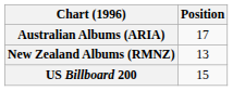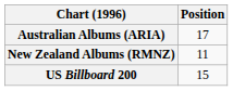New Zealand Albums (RMNZ) | Position: 13 -> 11
